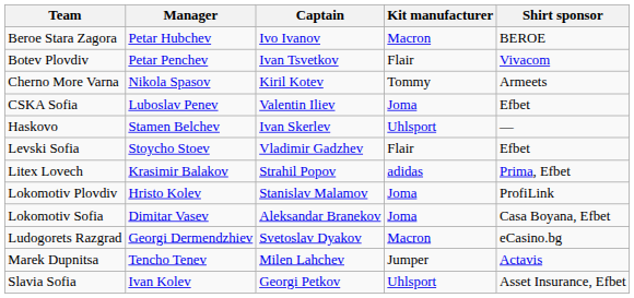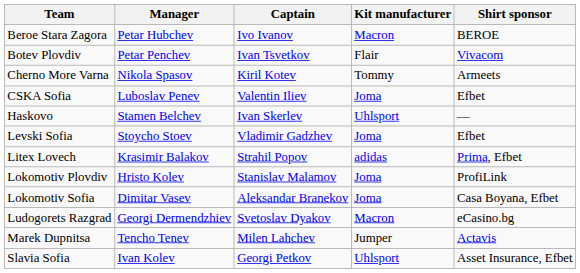Levski Sofia | Kit manufacturer: Flair -> Joma
